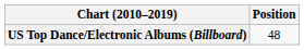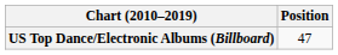US Top Dance/Electronic Albums (Billboard) | Position: 48 -> 47
